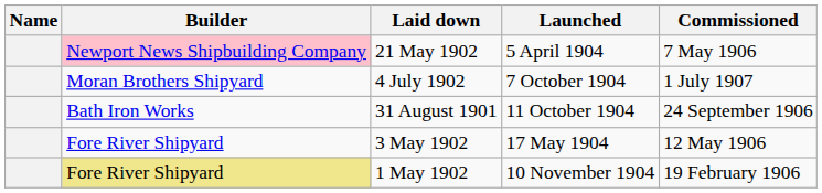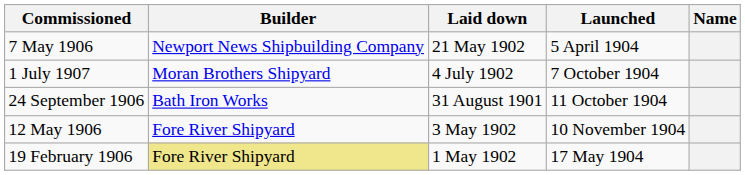columns swapped: Name <-> Commissioned
21 May 1902 | Builder: pink background -> no background
3 May 1902 | Launched: 17 May 1904 -> 10 November 1904
1 May 1902 | Launched: 10 November 1904 -> 17 May 1904
